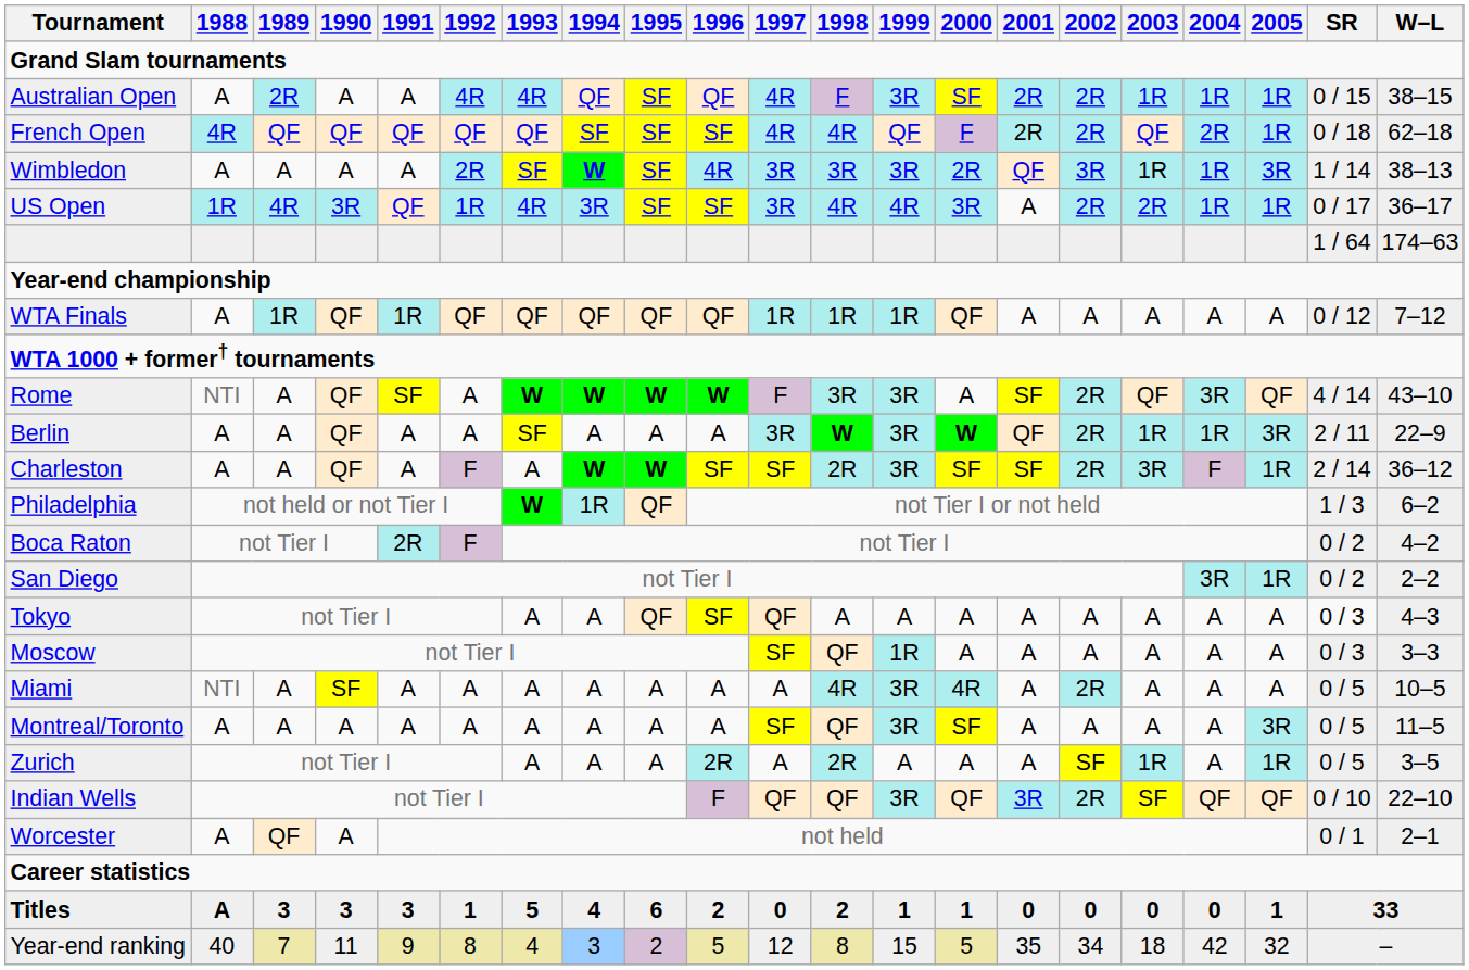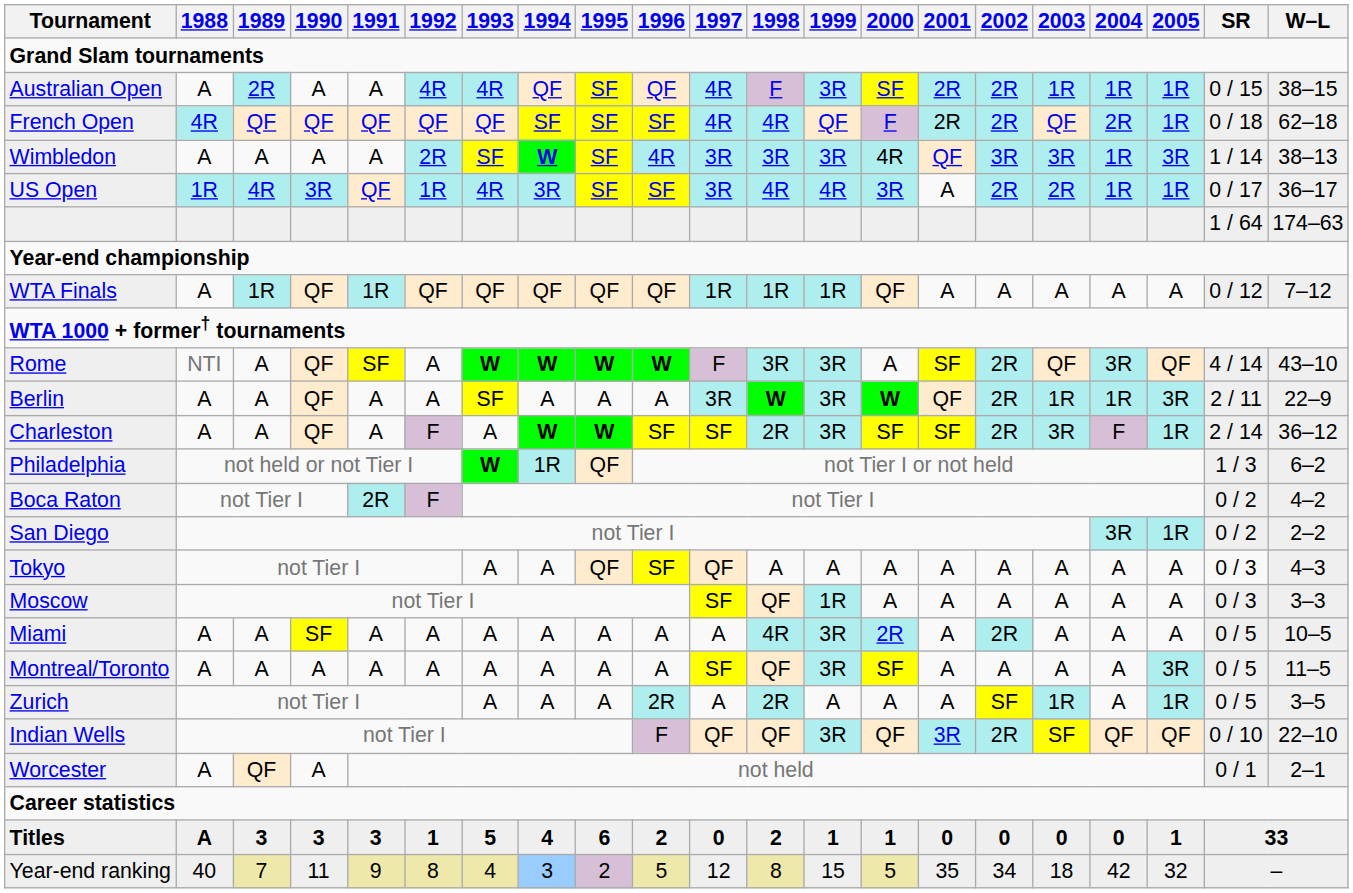Wimbledon | 2000: 2R -> 4R
Wimbledon | 2003: 1R -> 3R
Miami | 1988: NTI -> A
Miami | 2000: 4R -> 2R
